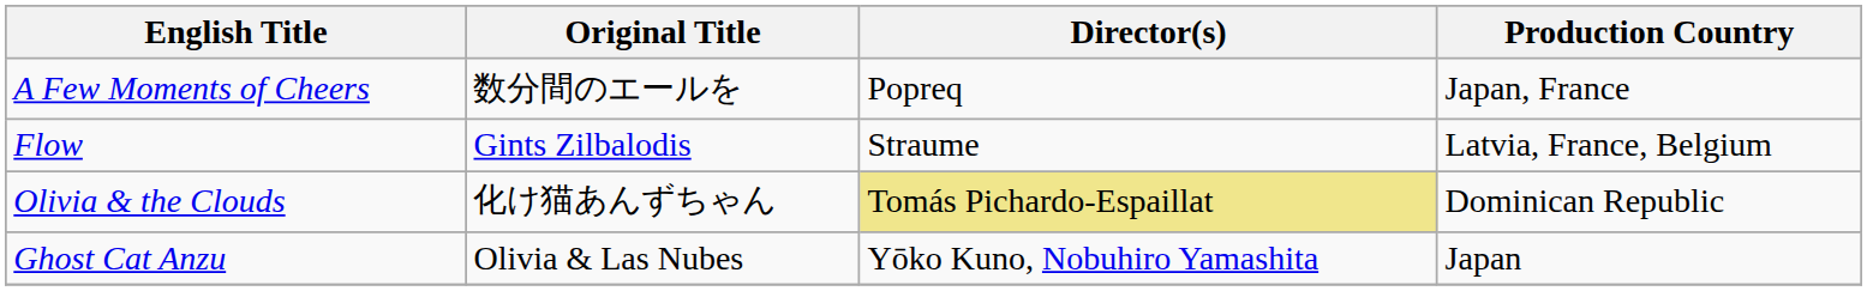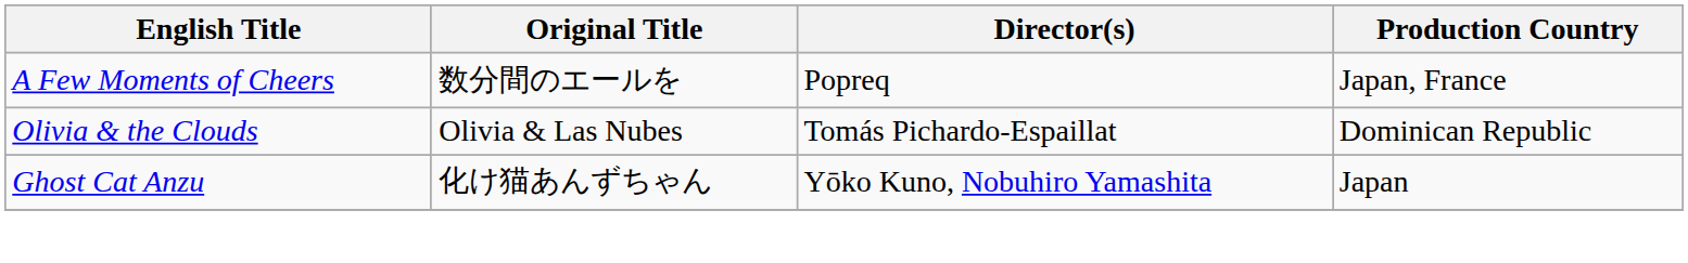- row: Flow | Gints Zilbalodis | Straume | Latvia, France, Belgium
Olivia & the Clouds | Original Title: 化け猫あんずちゃん -> Olivia & Las Nubes
Olivia & the Clouds | Director(s): khaki background -> no background
Ghost Cat Anzu | Original Title: Olivia & Las Nubes -> 化け猫あんずちゃん
